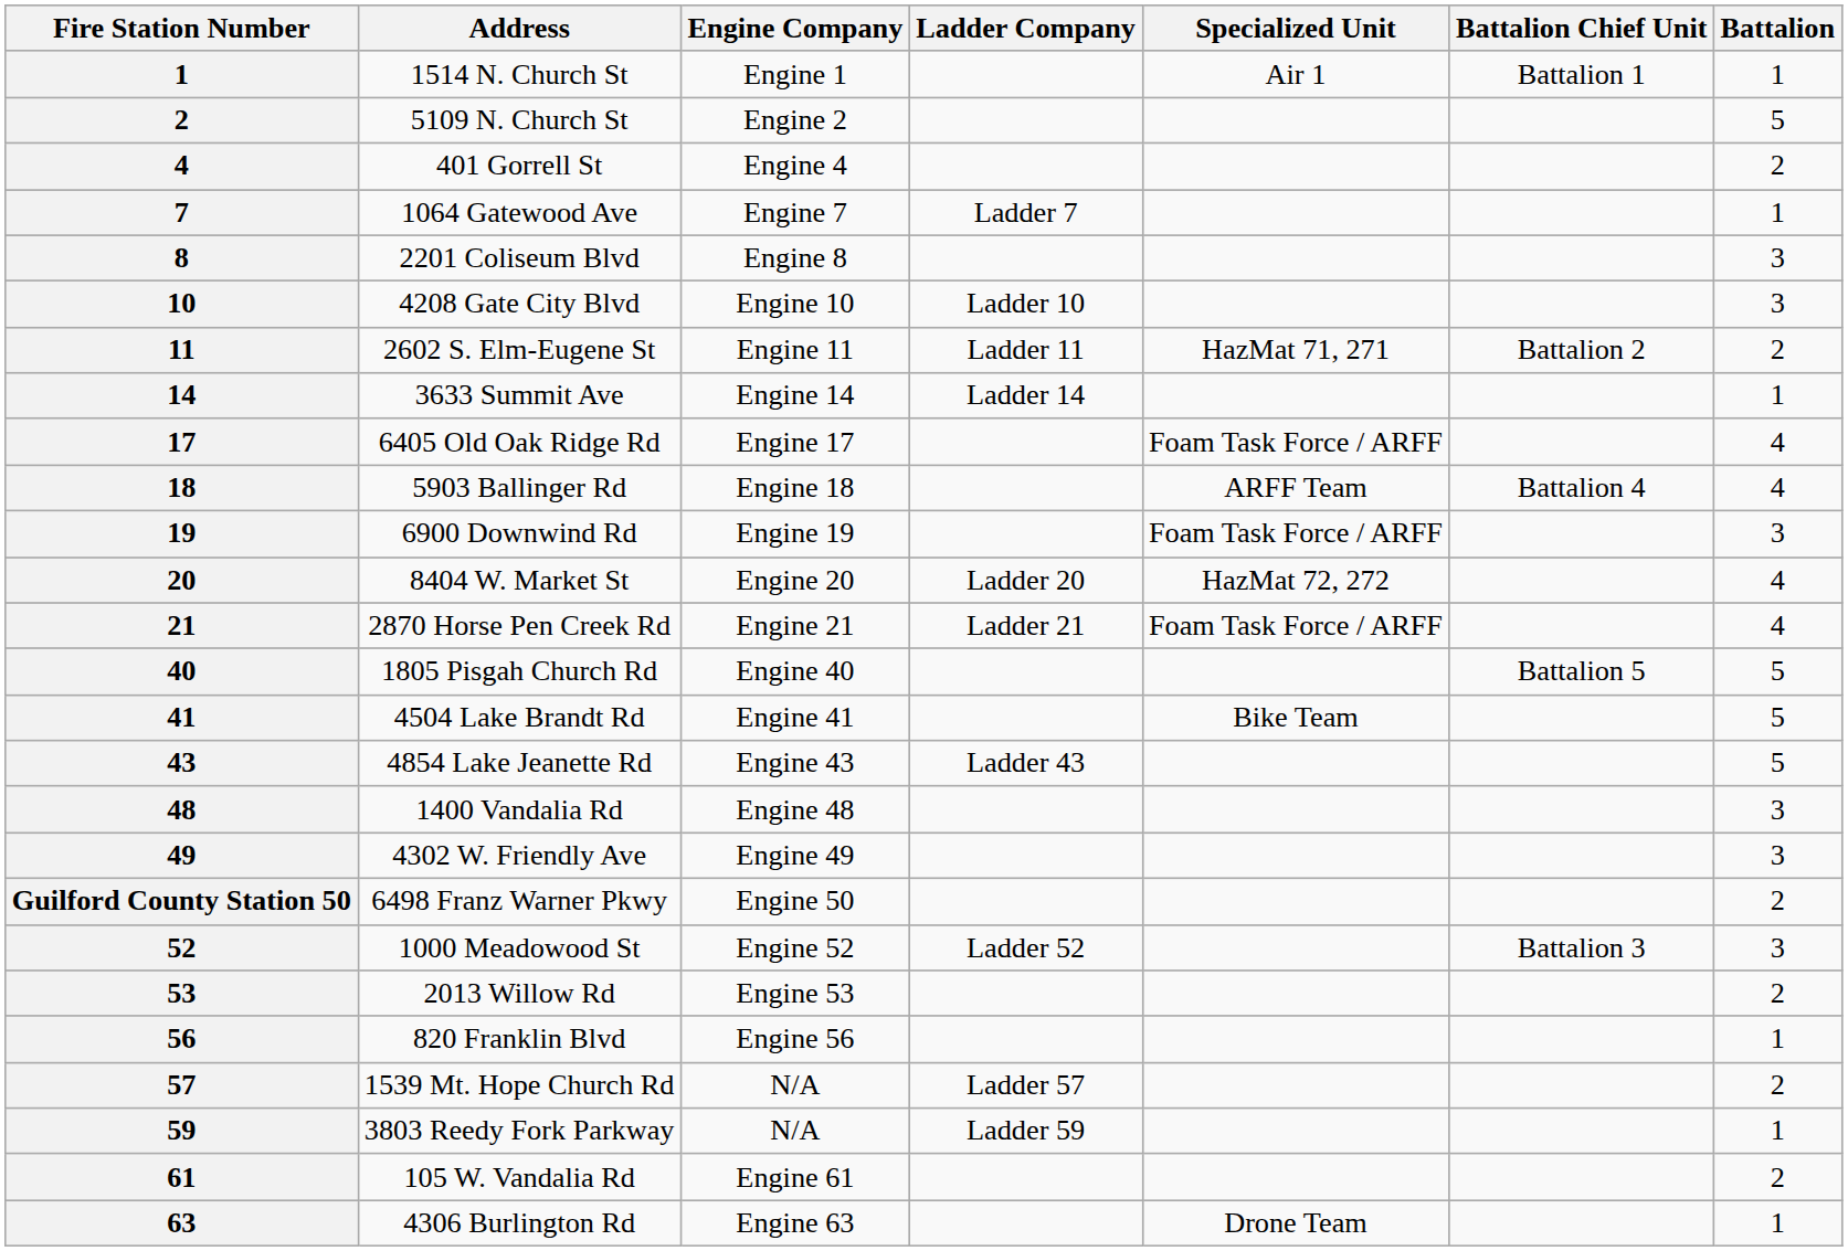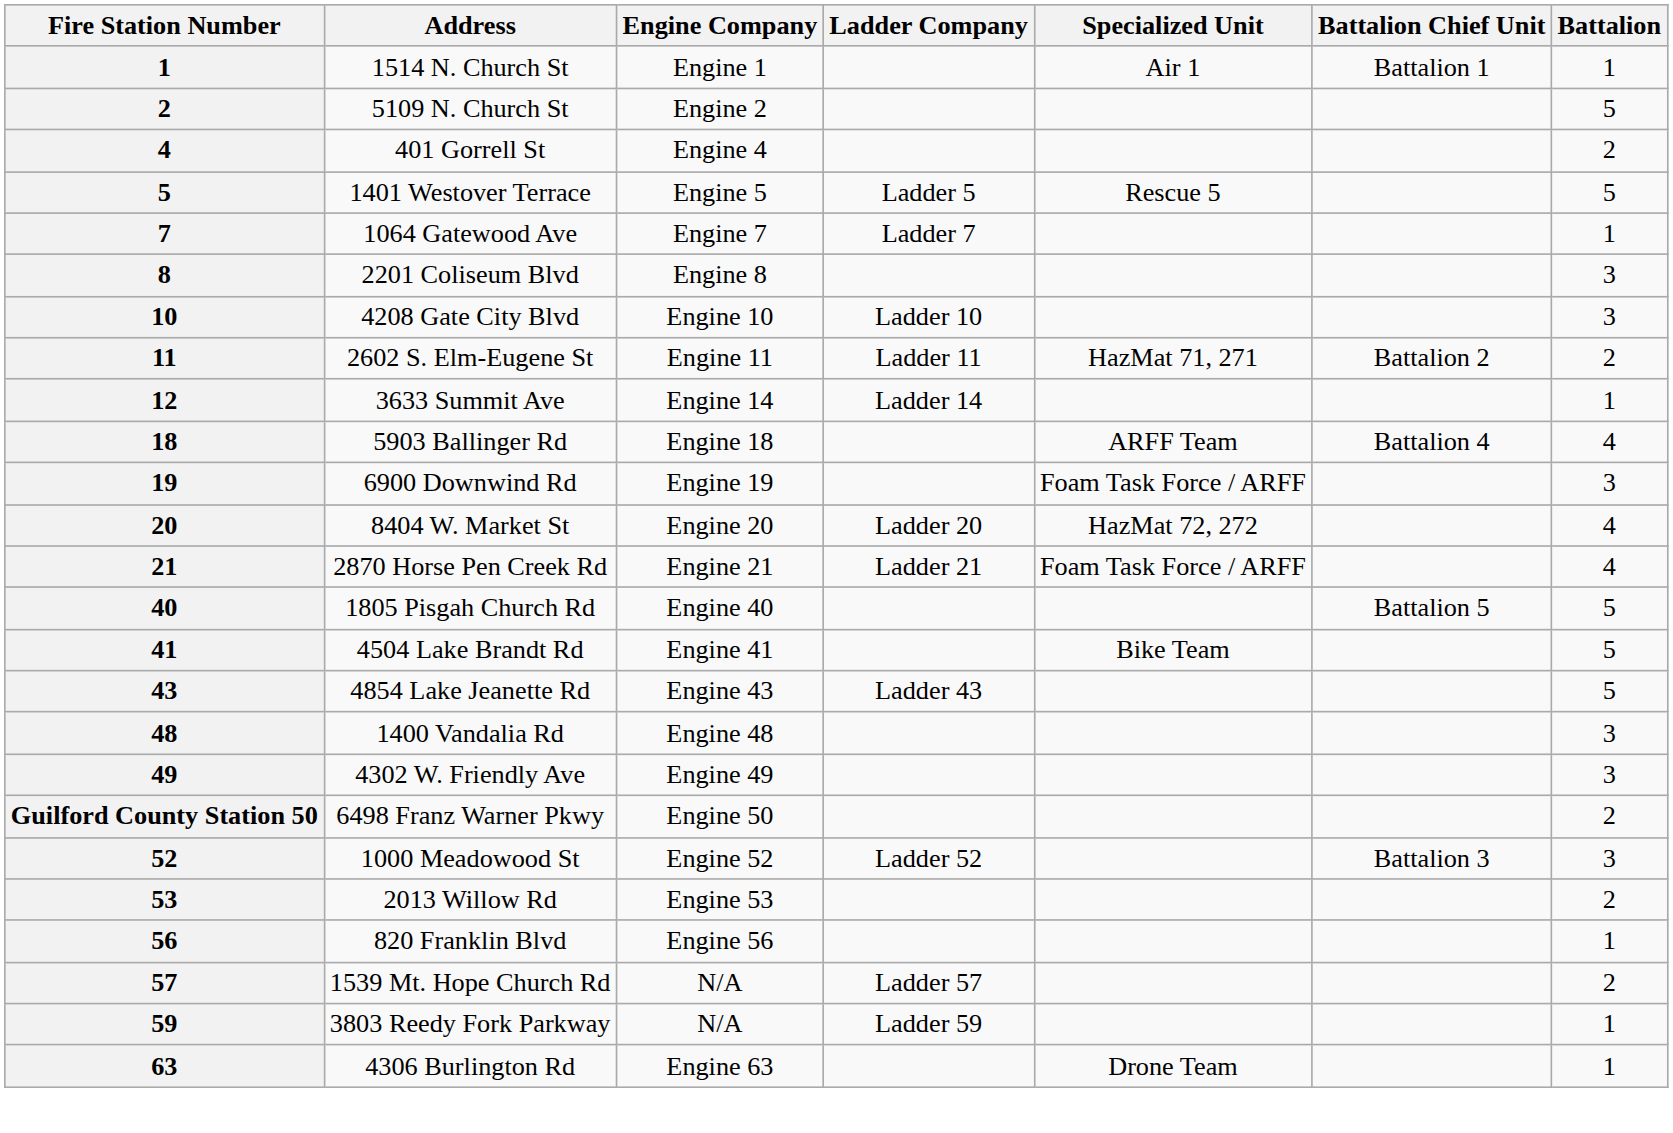+ row: 5 | 1401 Westover Terrace | Engine 5 | Ladder 5 | Rescue 5 | 5
3633 Summit Ave | Fire Station Number: 14 -> 12
- row: 17 | 6405 Old Oak Ridge Rd | Engine 17 | Foam Task Force / ARFF | 4
- row: 61 | 105 W. Vandalia Rd | Engine 61 | 2
